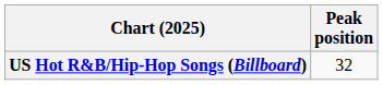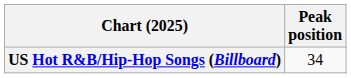US Hot R&B/Hip-Hop Songs (Billboard) | Peak position: 32 -> 34
